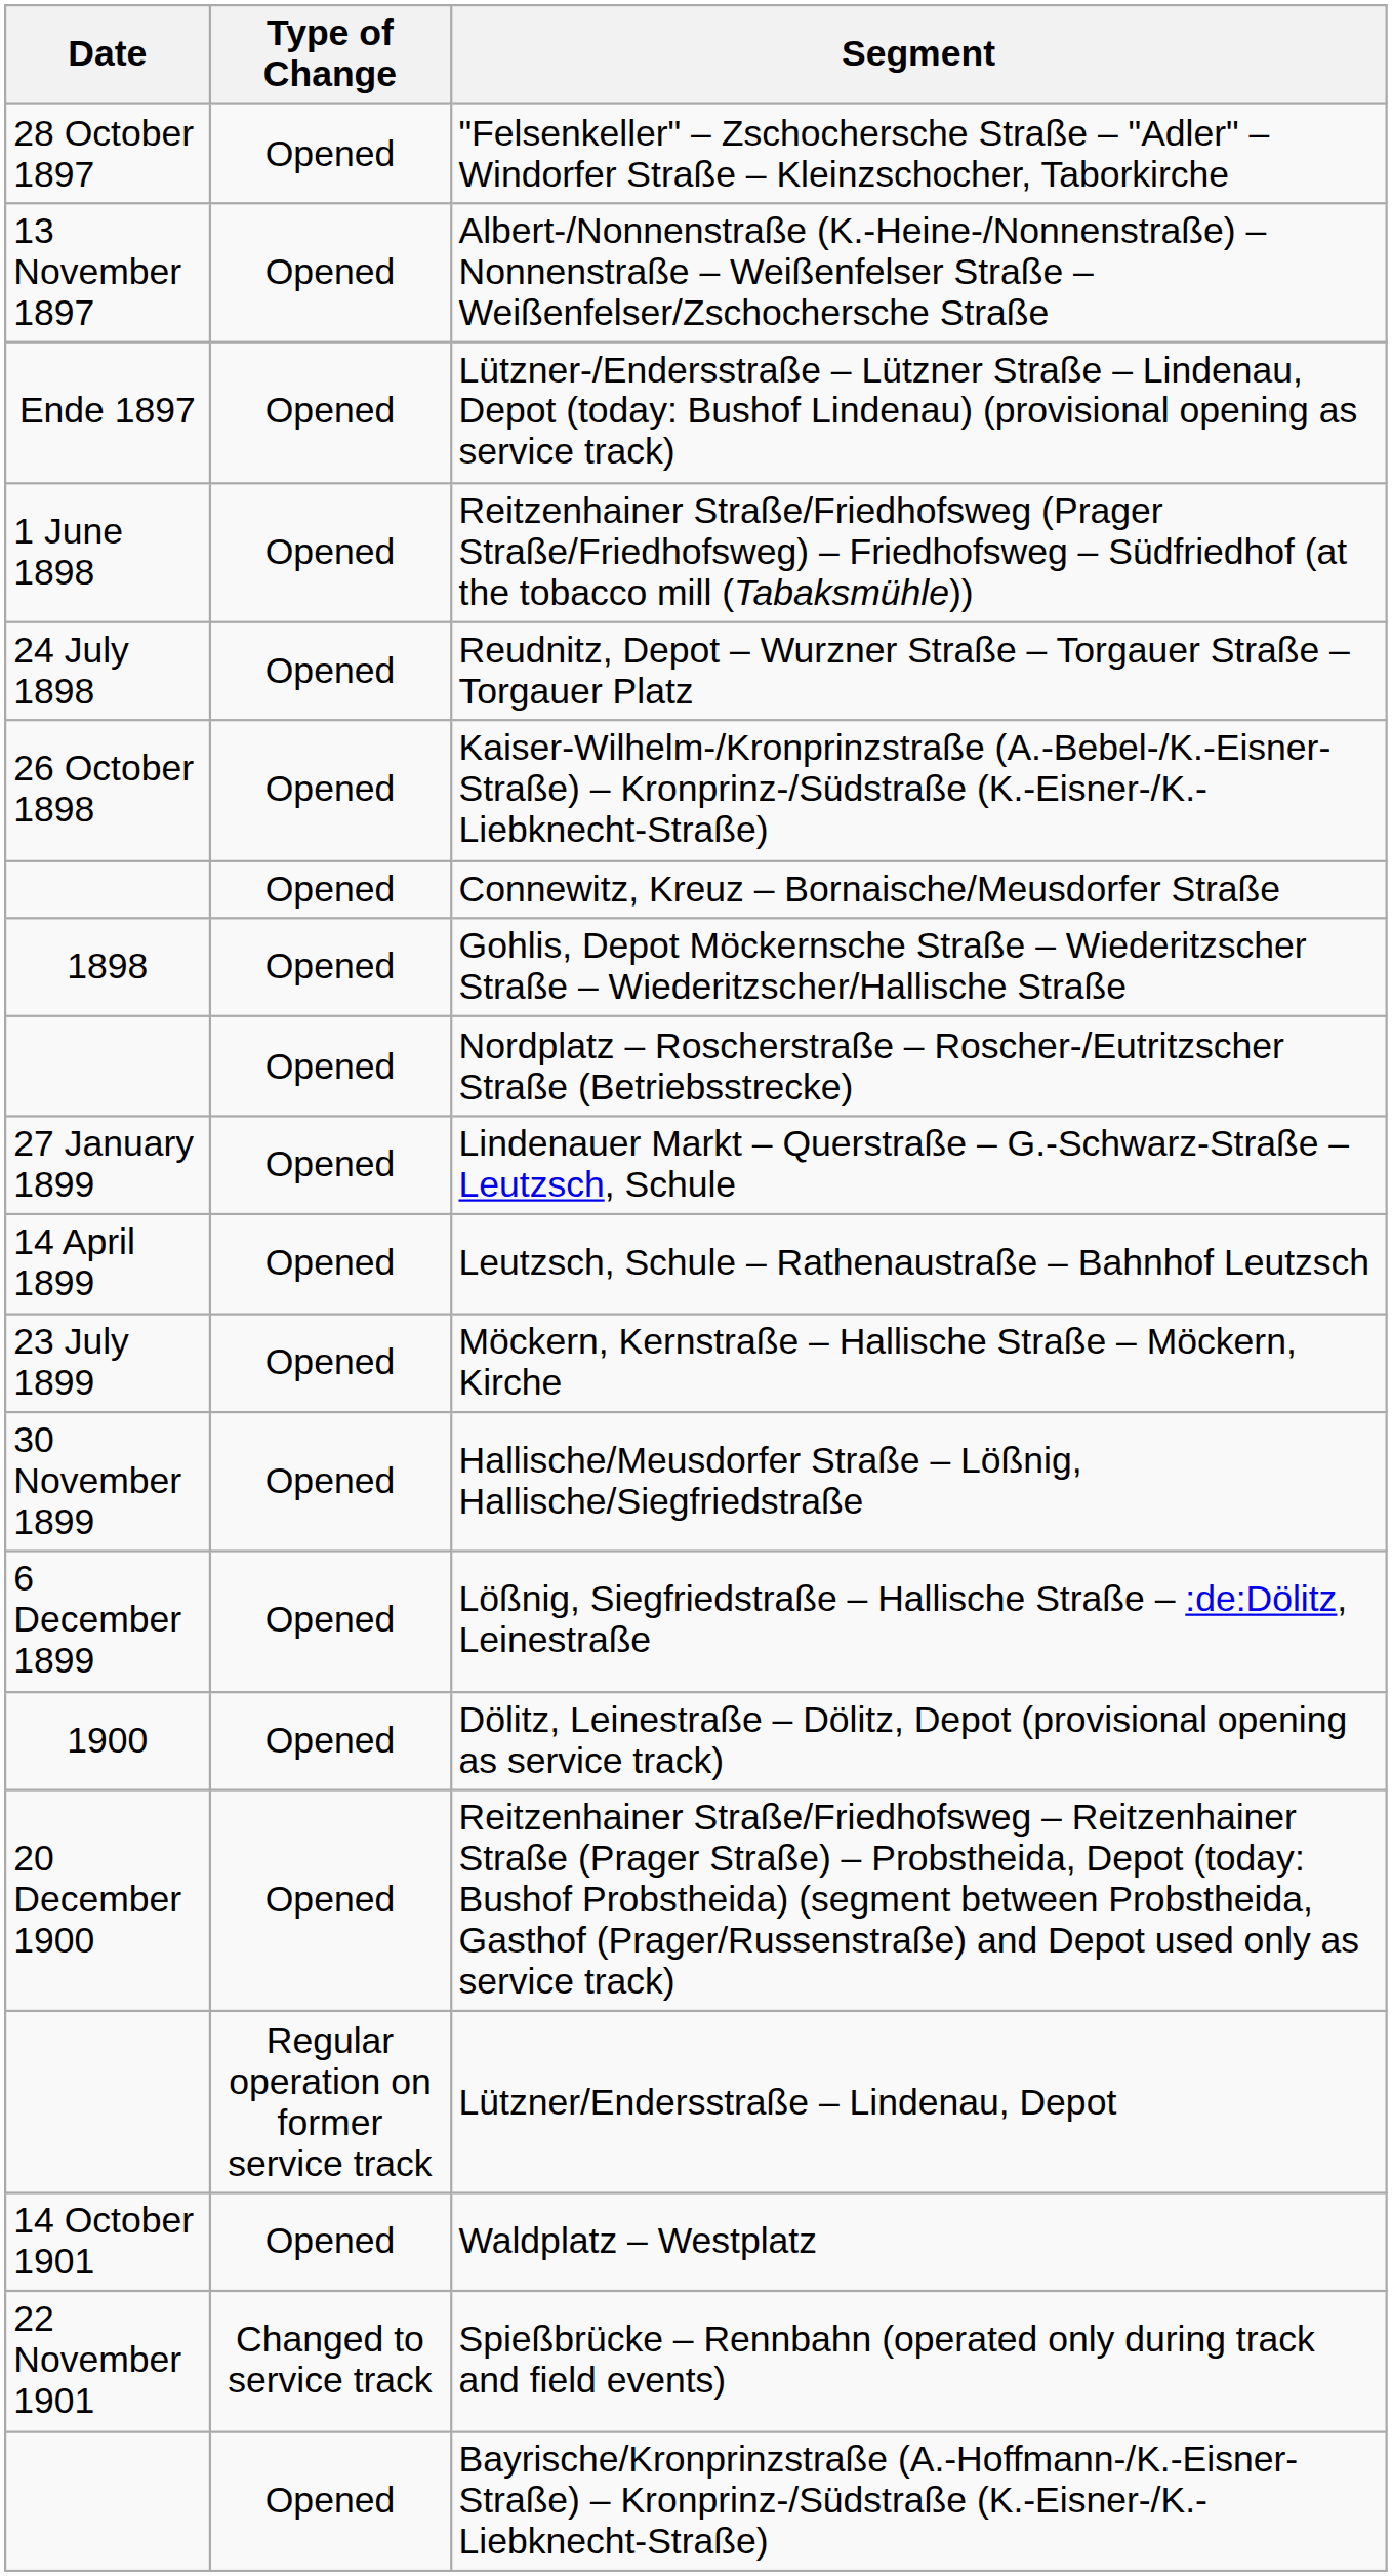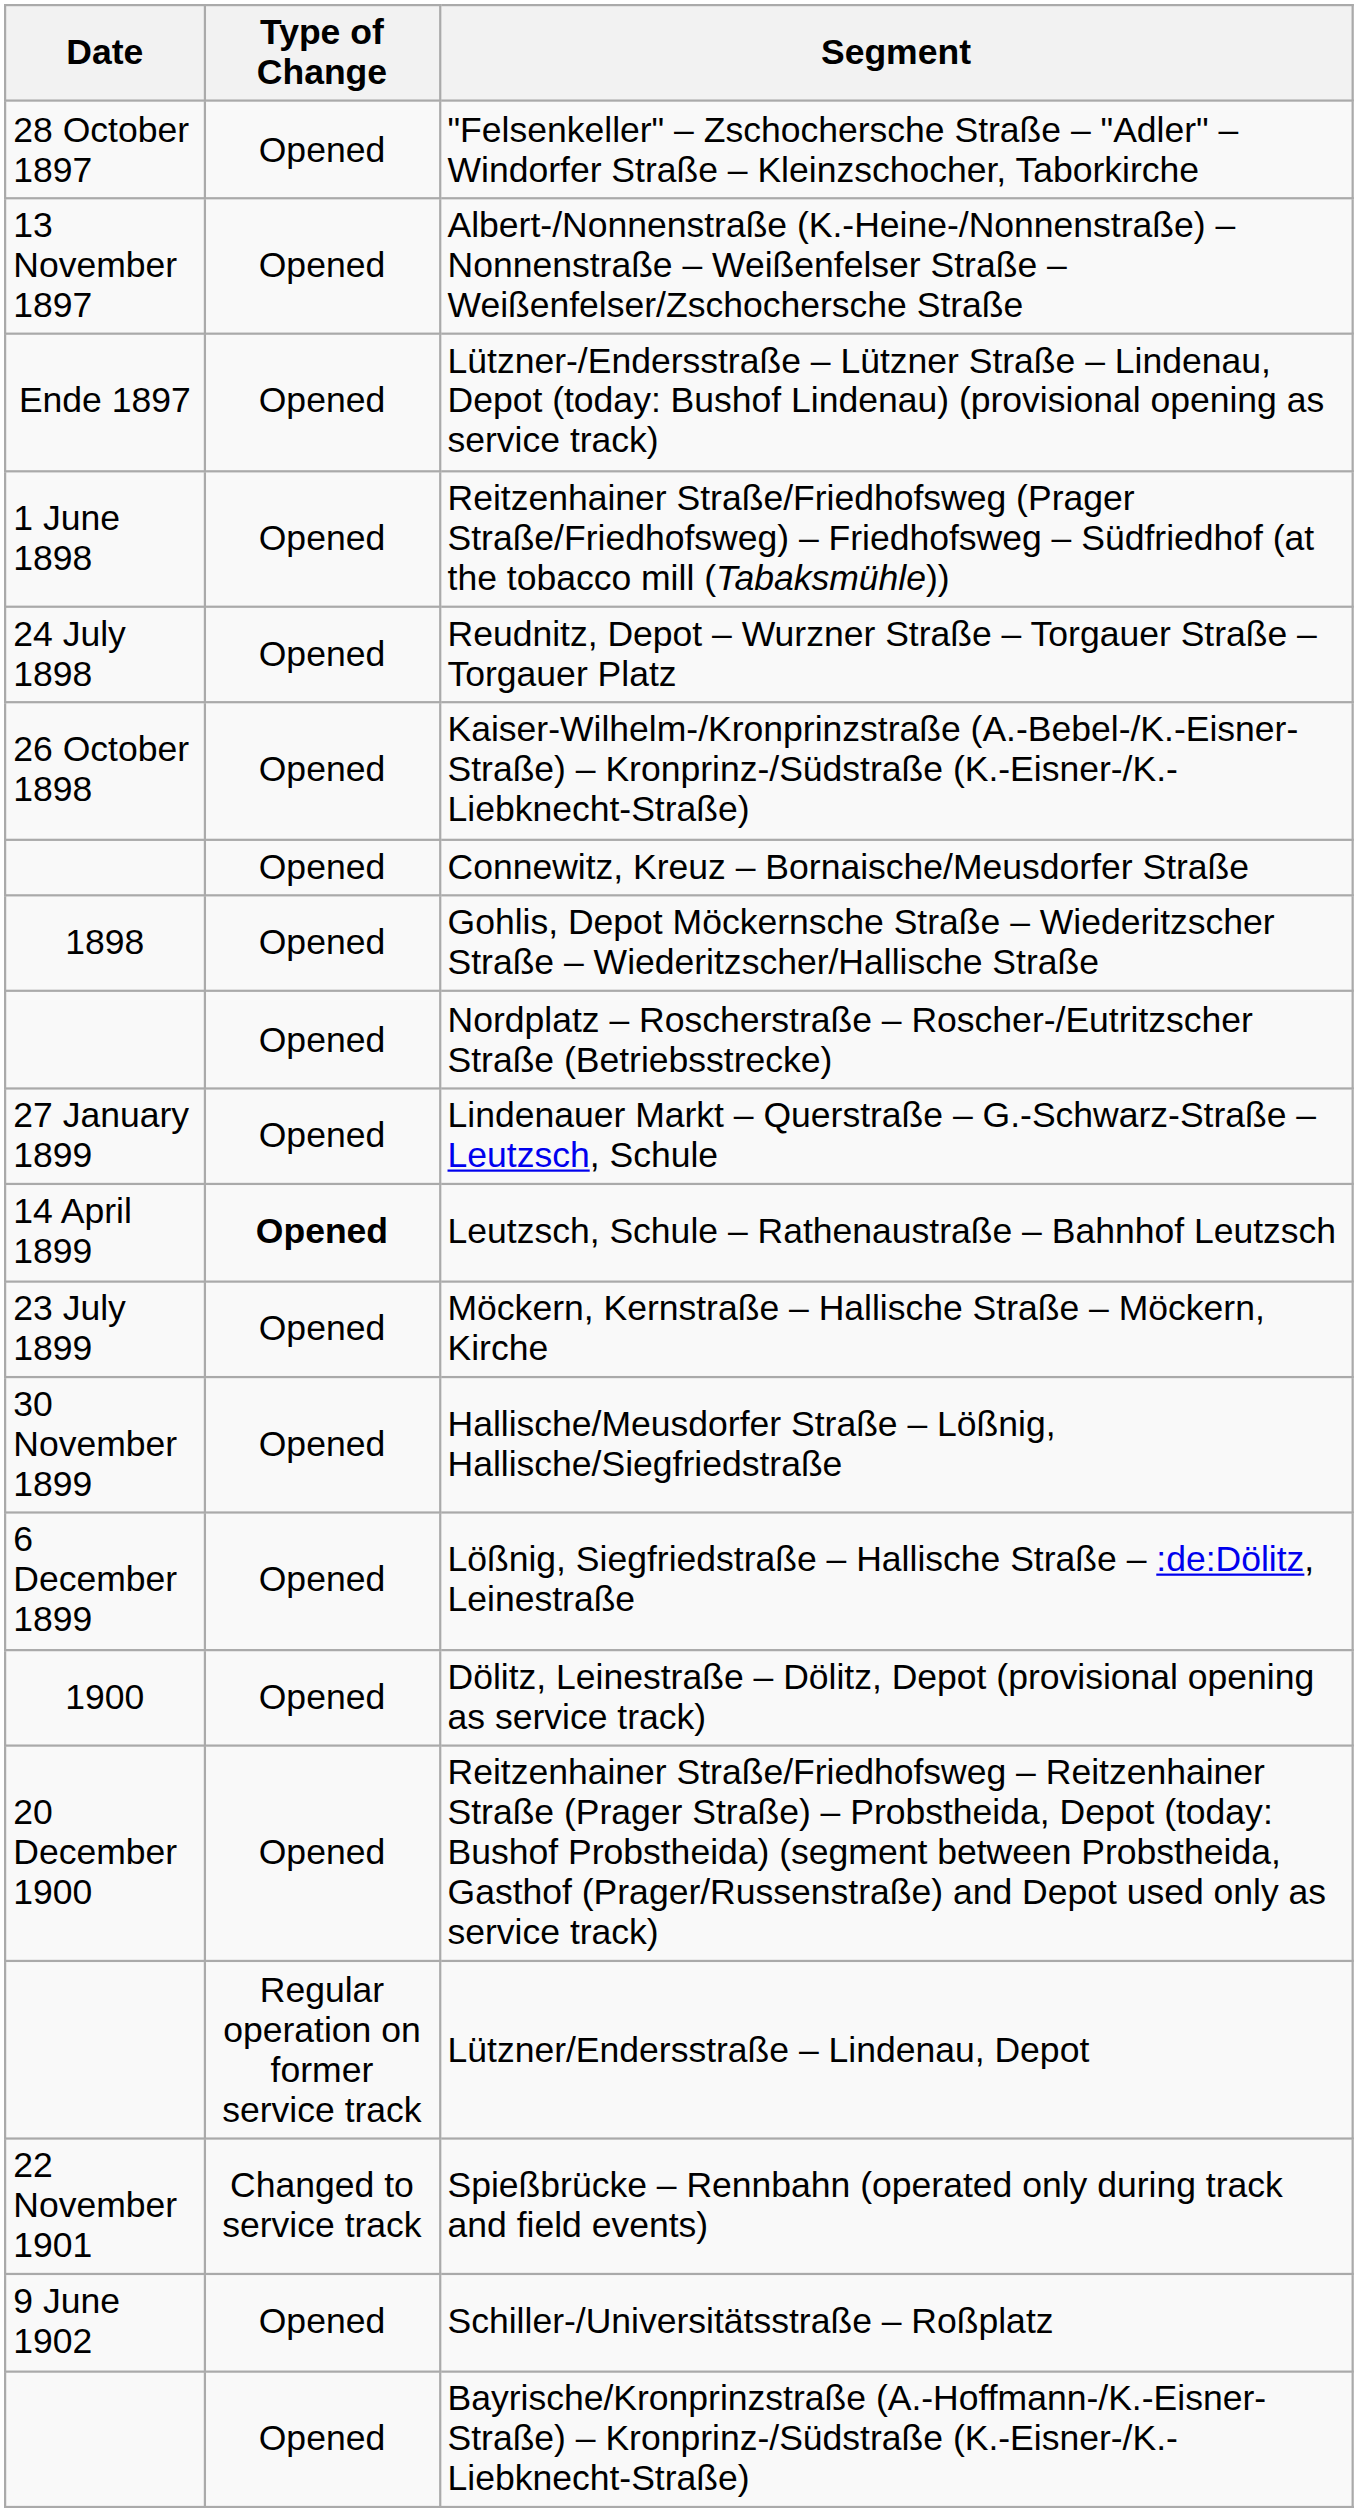Leutzsch, Schule – Rathenaustraße – Bahnhof Leutzsch | Type of Change: normal -> bold
- row: 14 October 1901 | Opened | Waldplatz – Westplatz
+ row: 9 June 1902 | Opened | Schiller-/Universitätsstraße – Roßplatz
